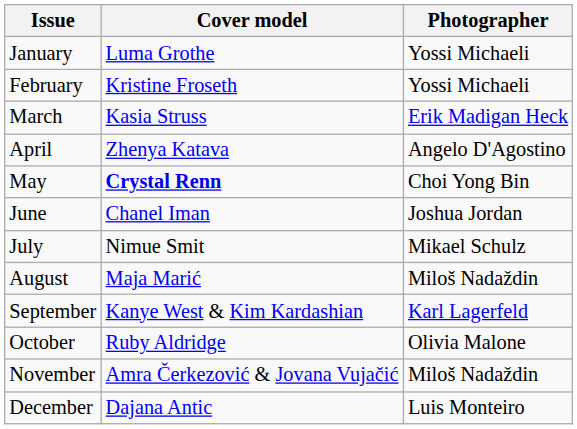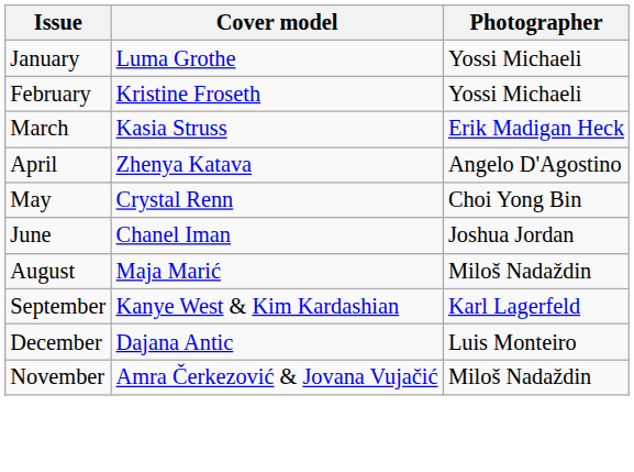May | Cover model: bold -> normal
- row: July | Nimue Smit | Mikael Schulz
- row: October | Ruby Aldridge | Olivia Malone
rows swapped: November <-> December
